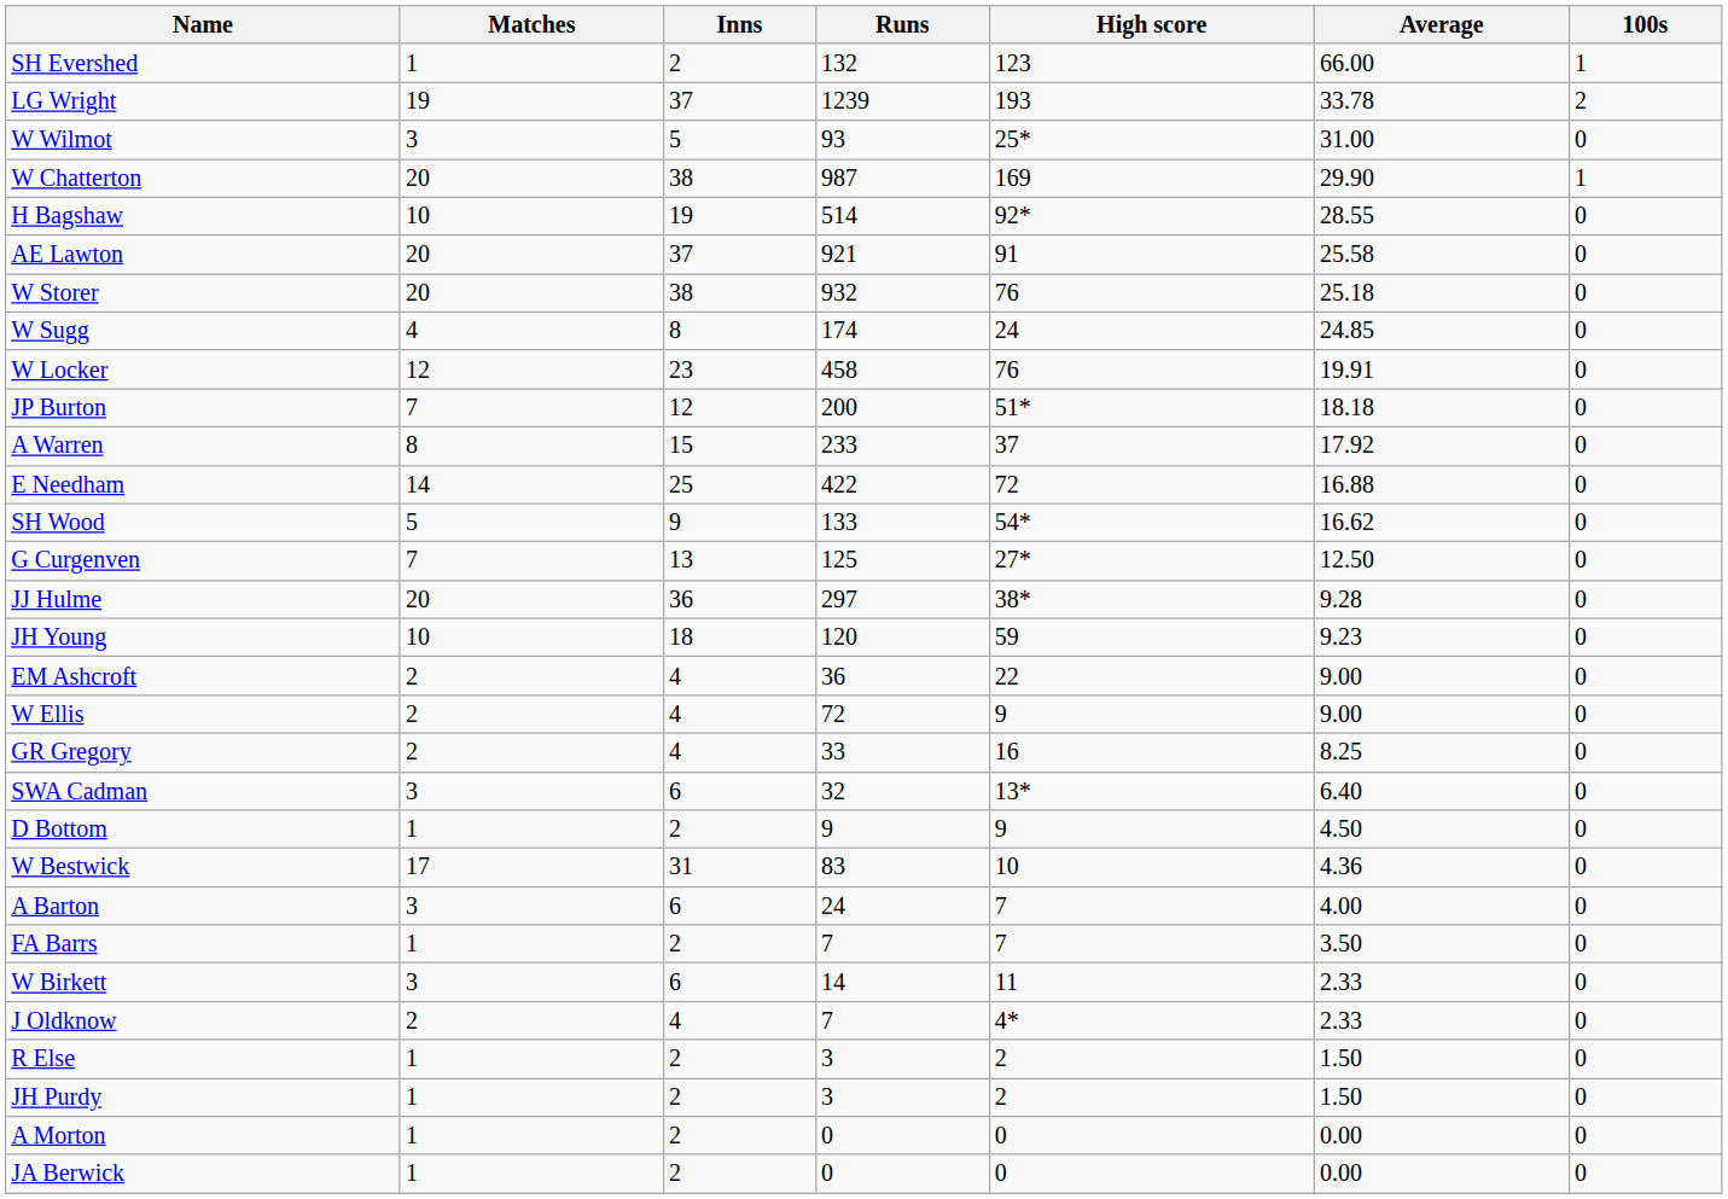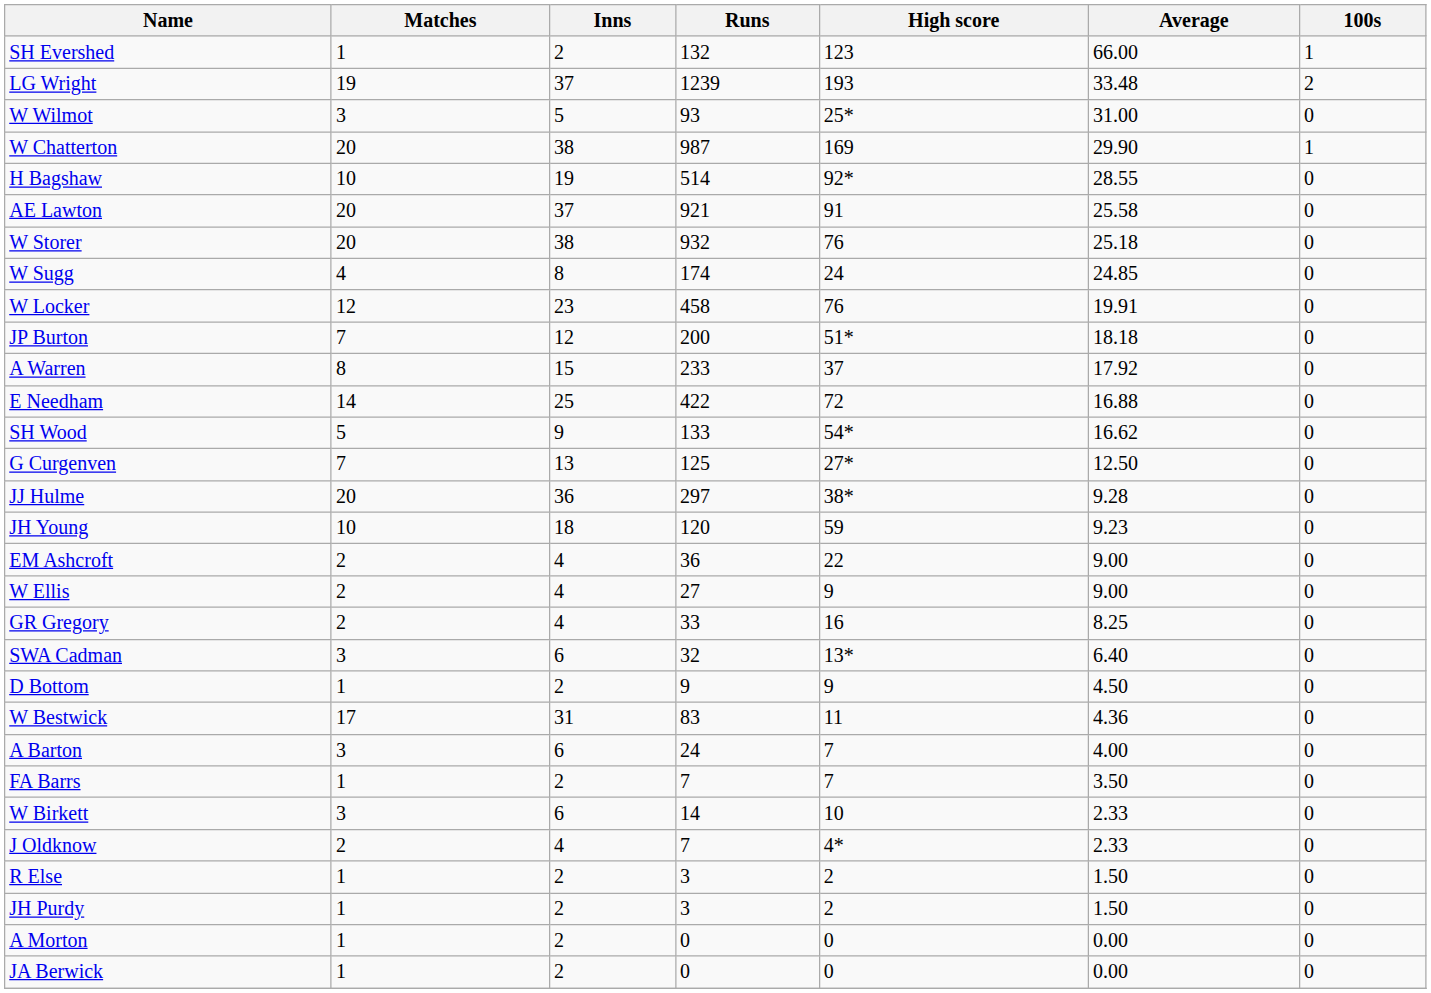LG Wright | Average: 33.78 -> 33.48
W Ellis | Runs: 72 -> 27
W Bestwick | High score: 10 -> 11
W Birkett | High score: 11 -> 10
